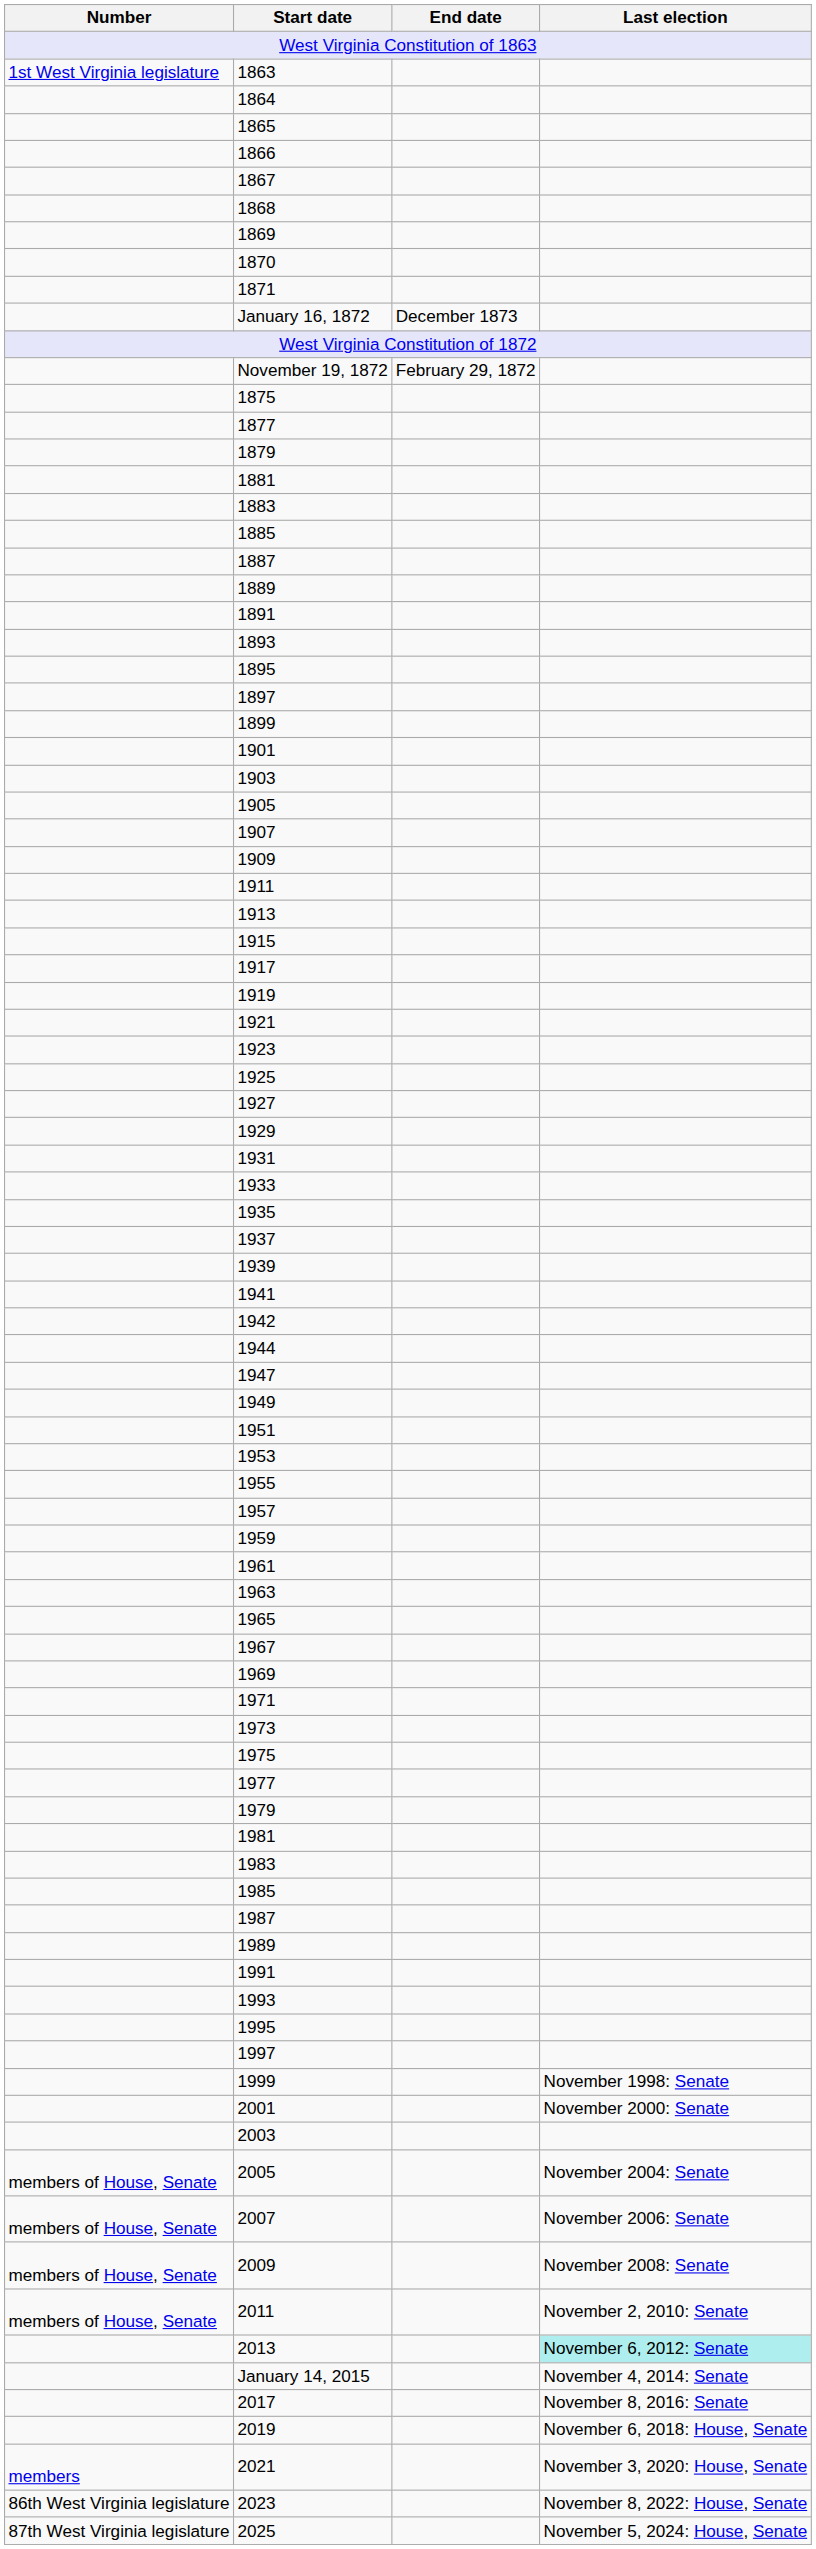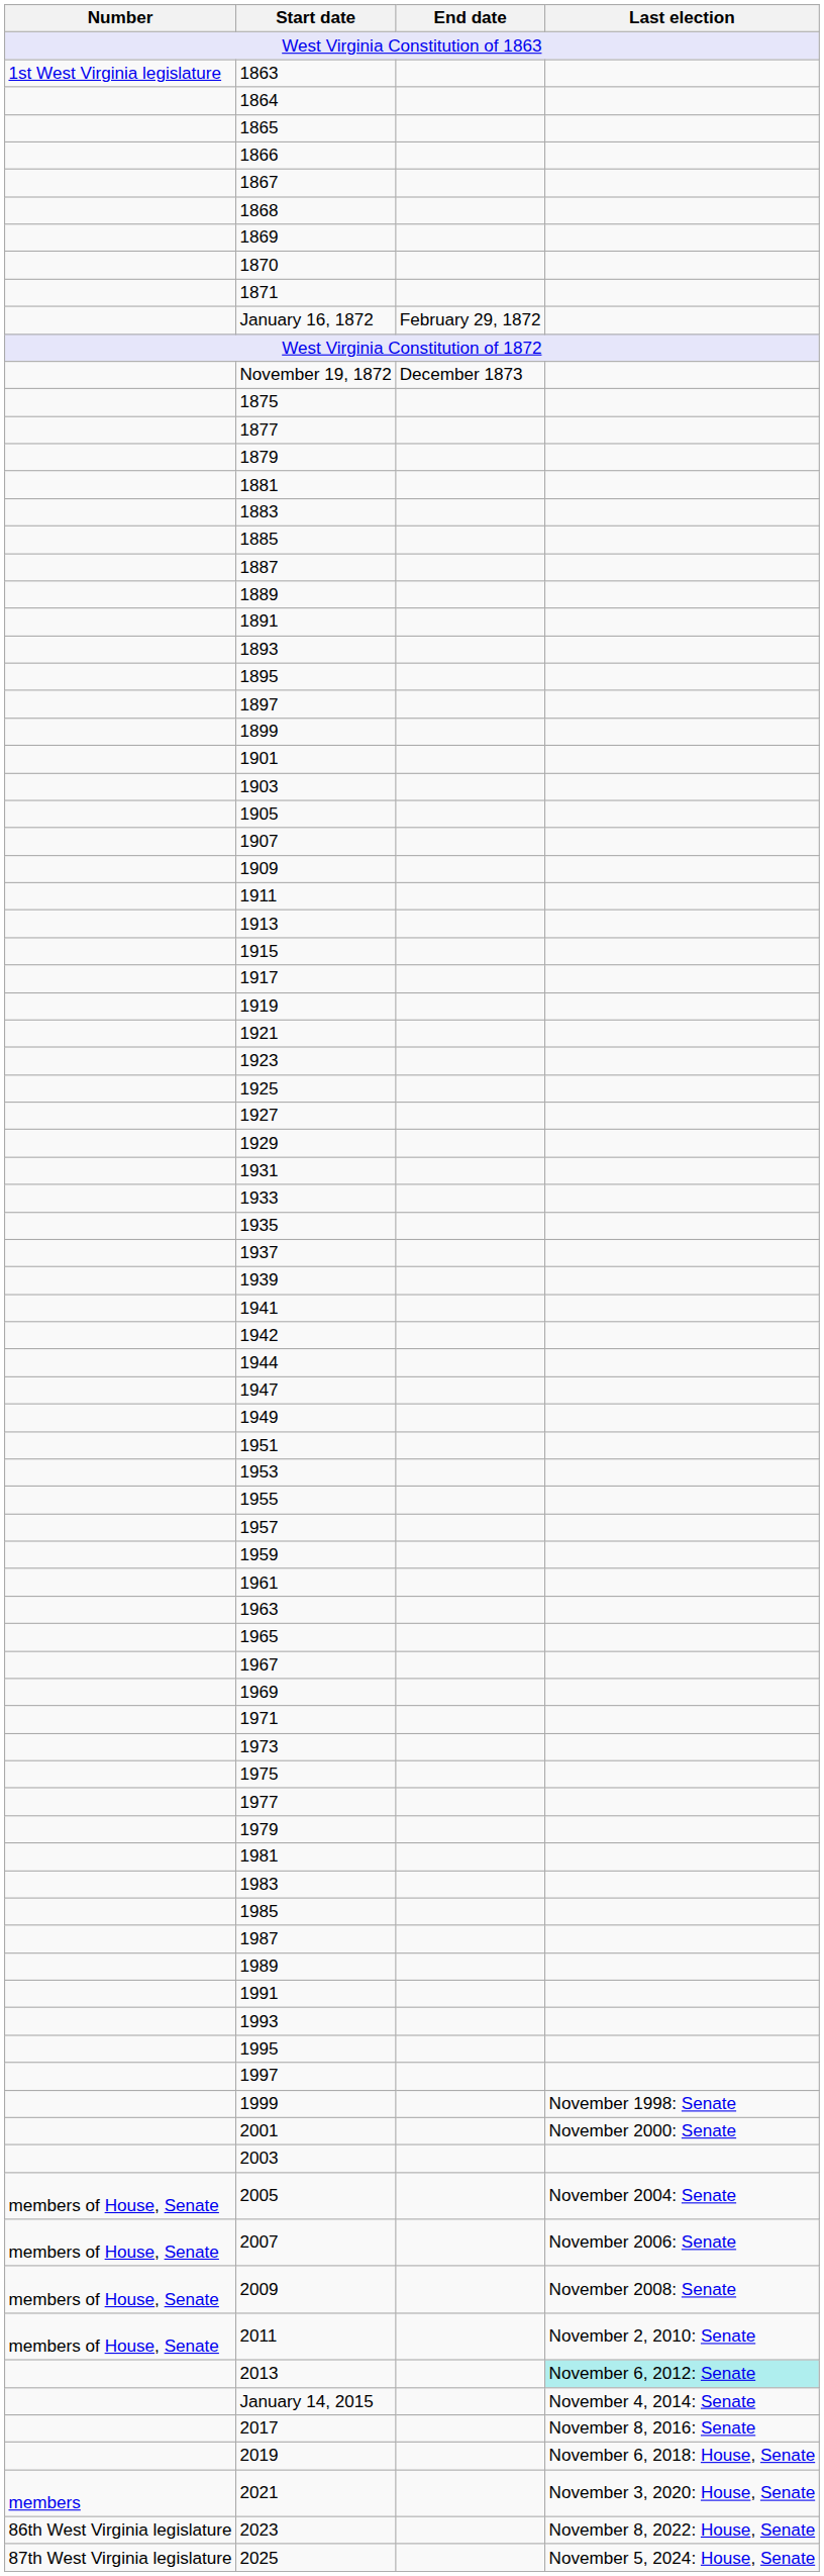January 16, 1872 | End date: December 1873 -> February 29, 1872
November 19, 1872 | End date: February 29, 1872 -> December 1873
